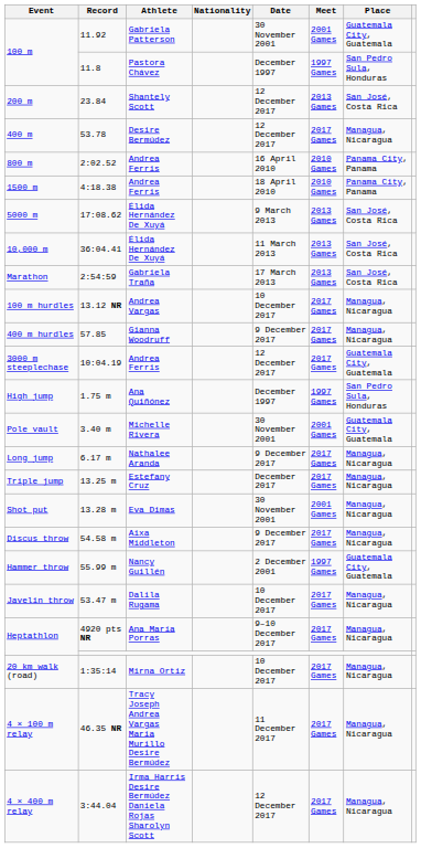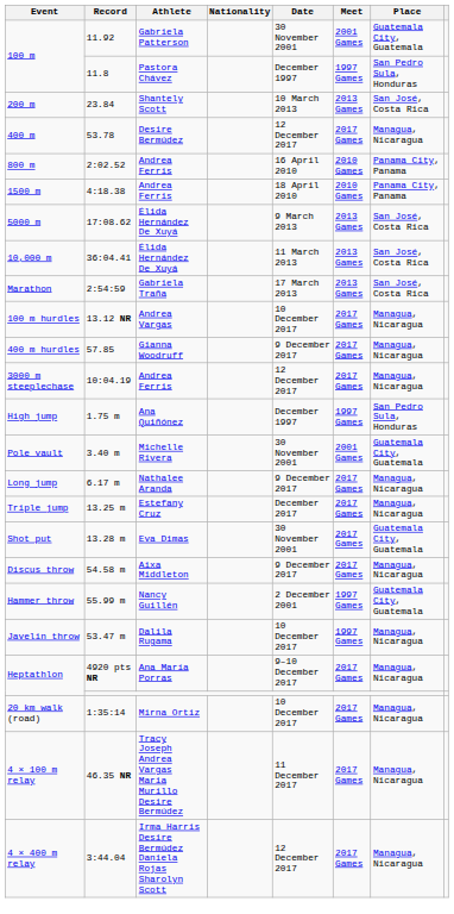200 m | Date: 12 December 2017 -> 10 March 2013
3000 m steeplechase | Place: Guatemala City, Guatemala -> Managua, Nicaragua
Shot put | Meet: 2001 Games -> 2017 Games
Shot put | Place: Managua, Nicaragua -> Guatemala City, Guatemala
Javelin throw | Meet: 2017 Games -> 1997 Games
